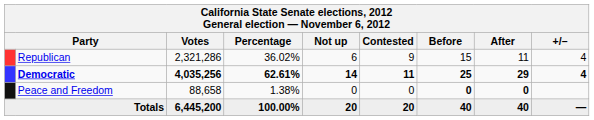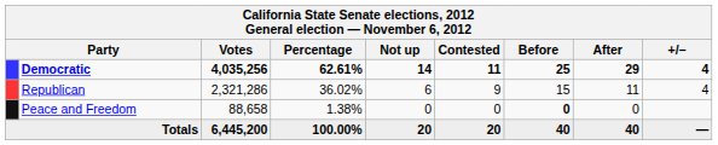rows swapped: Democratic <-> Republican
Peace and Freedom | After: bold -> normal
